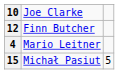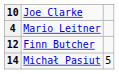rows swapped: Finn Butcher <-> Mario Leitner
Michał Pasiut | column 1: 15 -> 14
